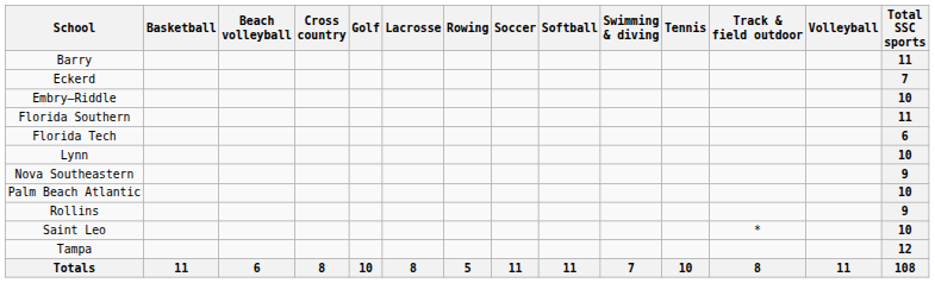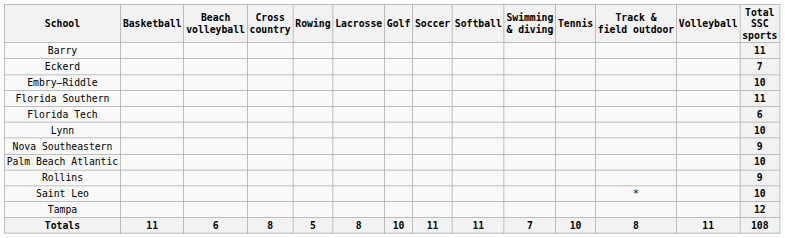columns swapped: Golf <-> Rowing
